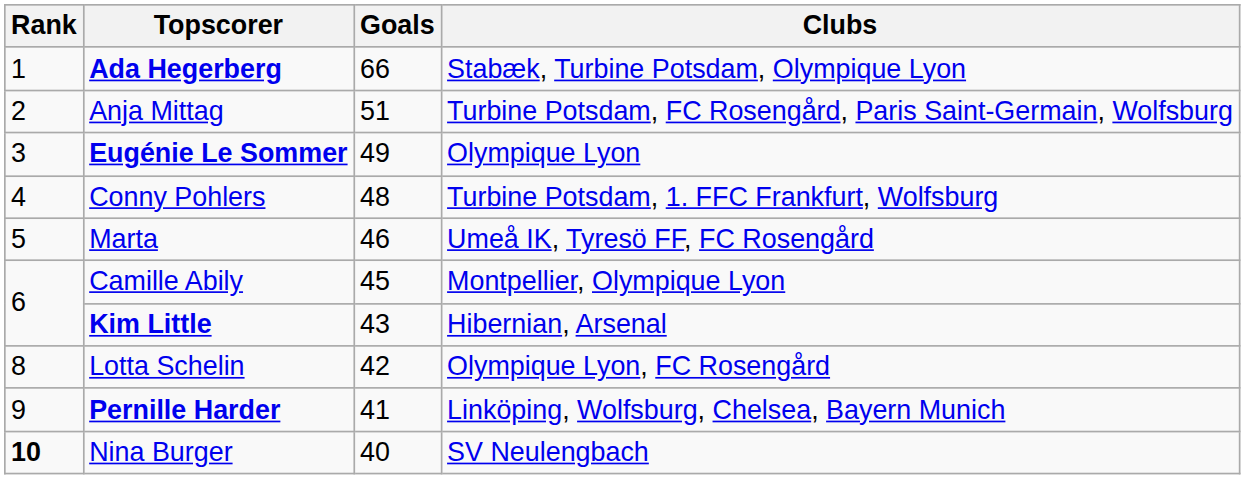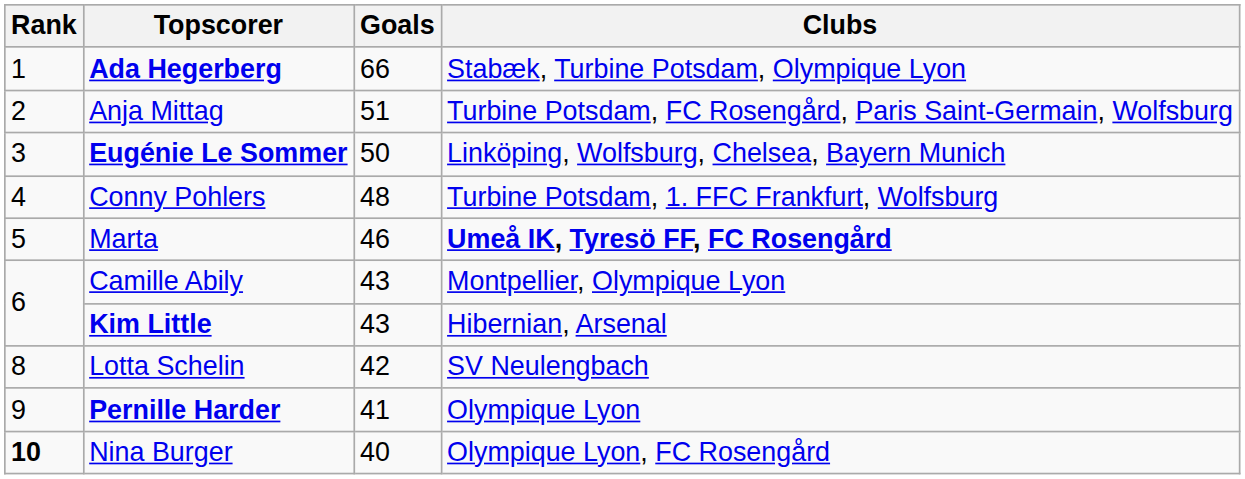Eugénie Le Sommer | Goals: 49 -> 50
Eugénie Le Sommer | Clubs: Olympique Lyon -> Linköping, Wolfsburg, Chelsea, Bayern Munich
Marta | Clubs: normal -> bold
Camille Abily | Goals: 45 -> 43
Lotta Schelin | Clubs: Olympique Lyon, FC Rosengård -> SV Neulengbach
Pernille Harder | Clubs: Linköping, Wolfsburg, Chelsea, Bayern Munich -> Olympique Lyon
Nina Burger | Clubs: SV Neulengbach -> Olympique Lyon, FC Rosengård
